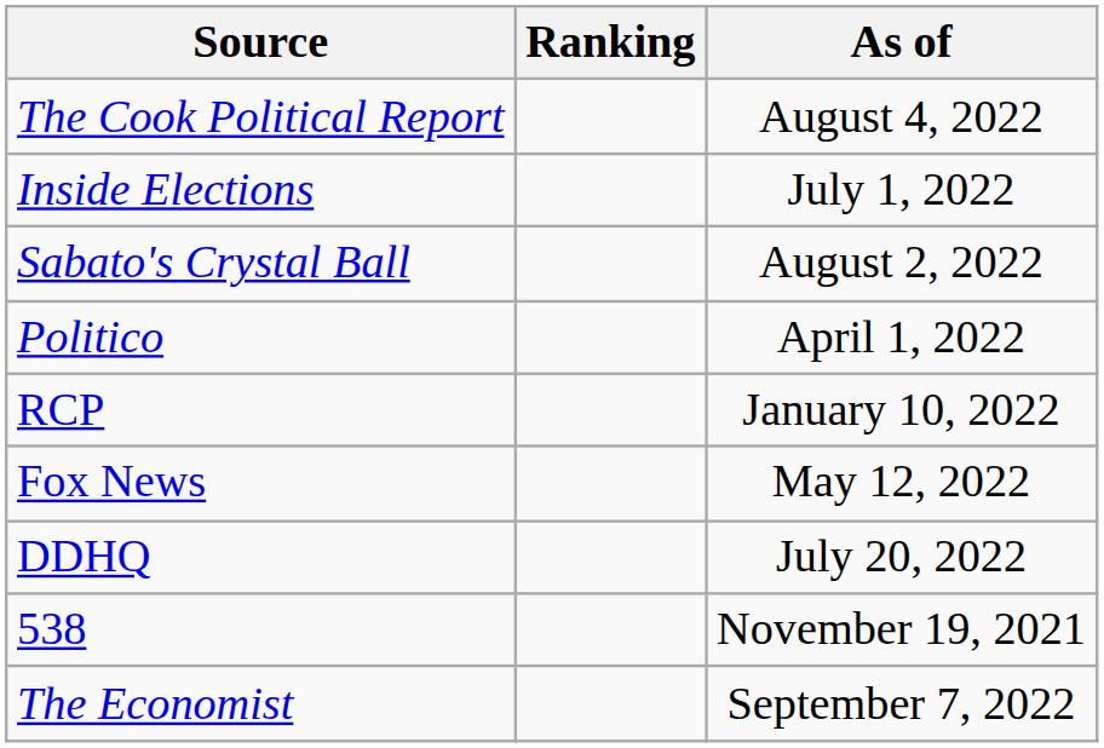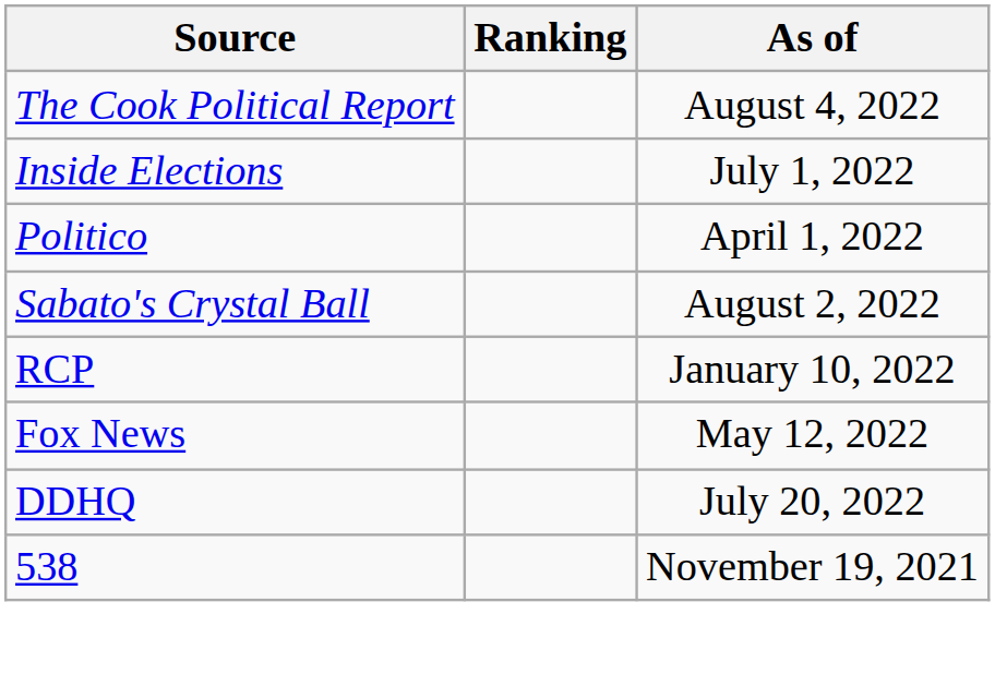rows swapped: Sabato's Crystal Ball <-> Politico
- row: The Economist | September 7, 2022
